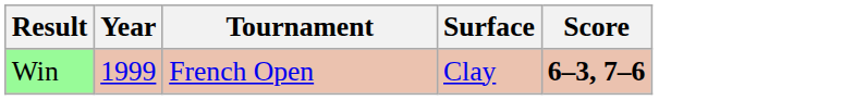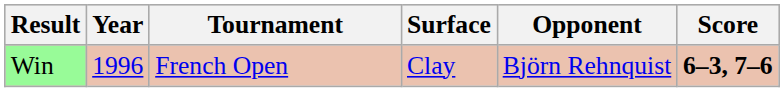+ column: Opponent | Björn Rehnquist
Win | Year: 1999 -> 1996
